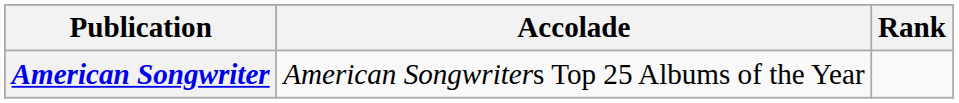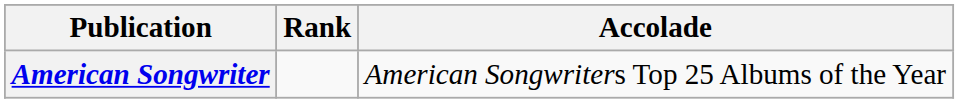columns swapped: Accolade <-> Rank
